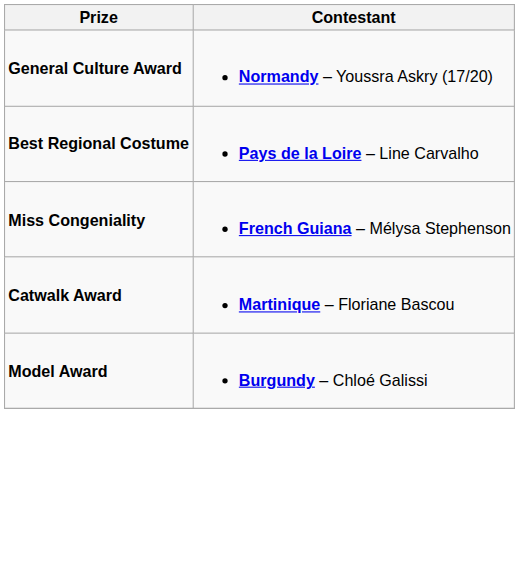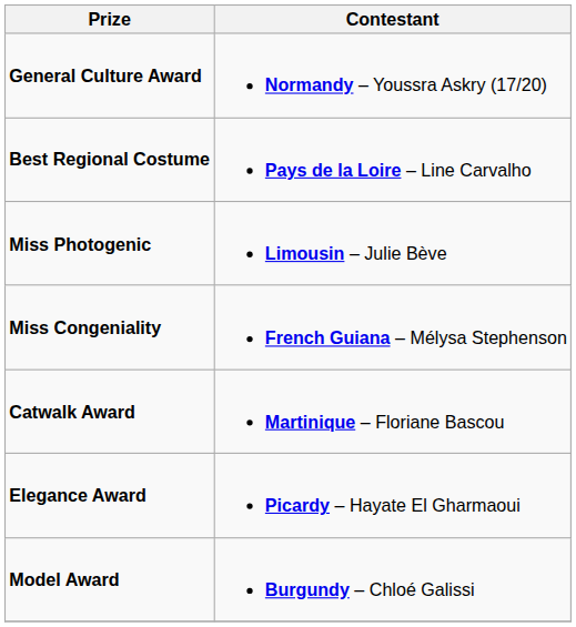+ row: Miss Photogenic | Limousin – Julie Bève
+ row: Elegance Award | Picardy – Hayate El Gharmaoui
